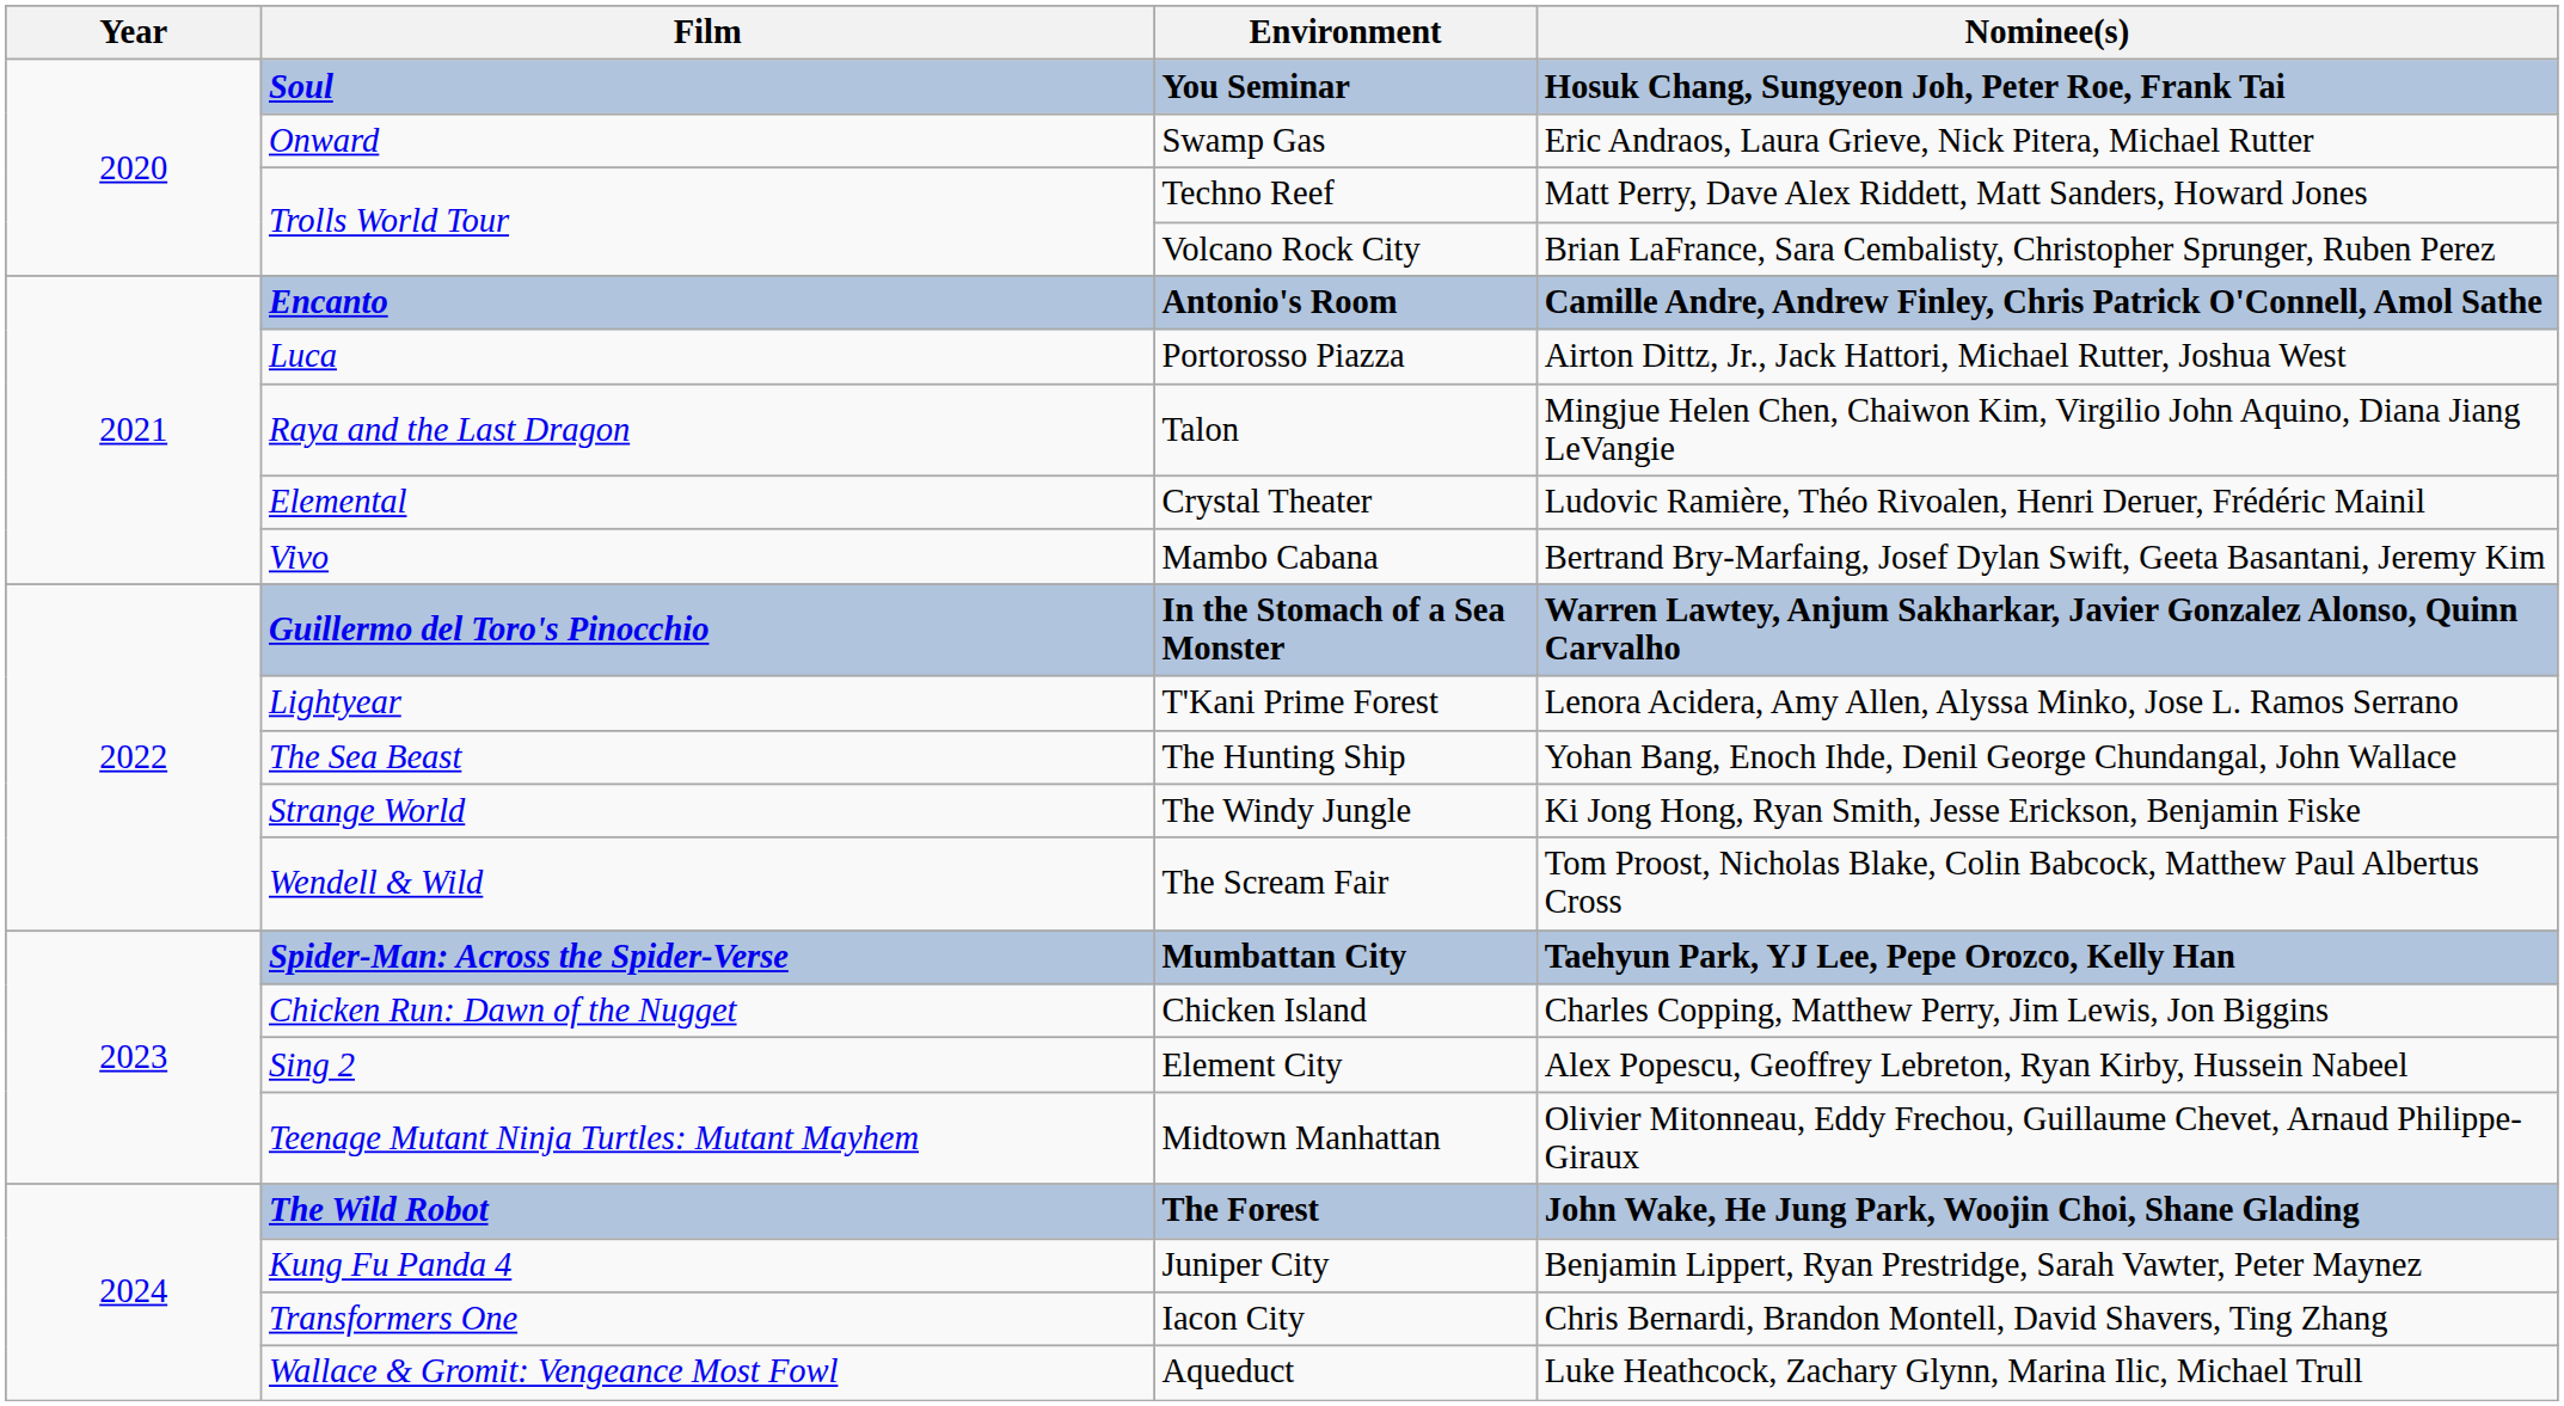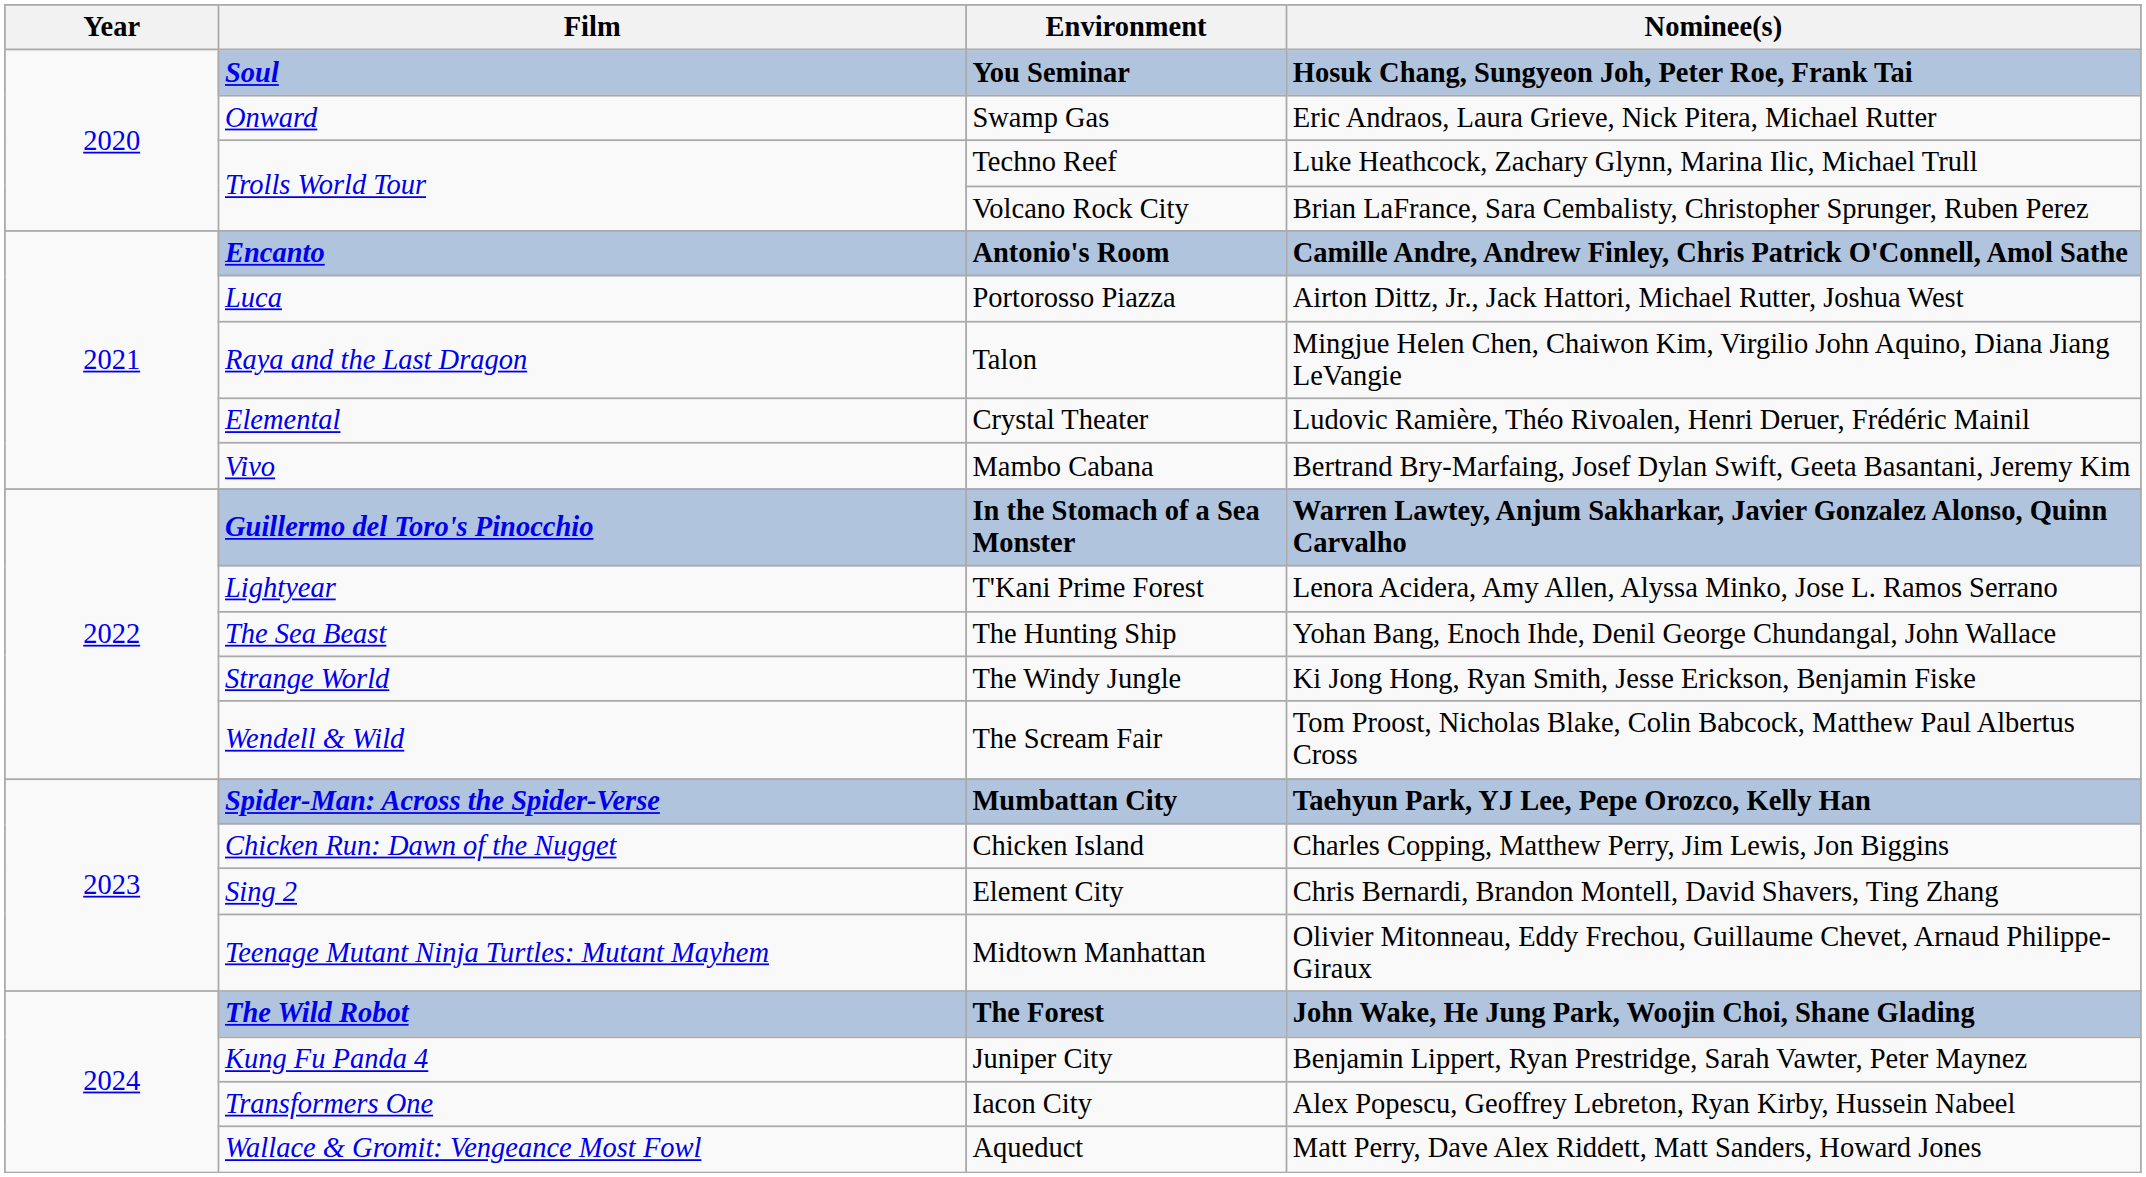Techno Reef | Nominee(s): Matt Perry, Dave Alex Riddett, Matt Sanders, Howard Jones -> Luke Heathcock, Zachary Glynn, Marina Ilic, Michael Trull
Element City | Nominee(s): Alex Popescu, Geoffrey Lebreton, Ryan Kirby, Hussein Nabeel -> Chris Bernardi, Brandon Montell, David Shavers, Ting Zhang
Iacon City | Nominee(s): Chris Bernardi, Brandon Montell, David Shavers, Ting Zhang -> Alex Popescu, Geoffrey Lebreton, Ryan Kirby, Hussein Nabeel
Aqueduct | Nominee(s): Luke Heathcock, Zachary Glynn, Marina Ilic, Michael Trull -> Matt Perry, Dave Alex Riddett, Matt Sanders, Howard Jones
